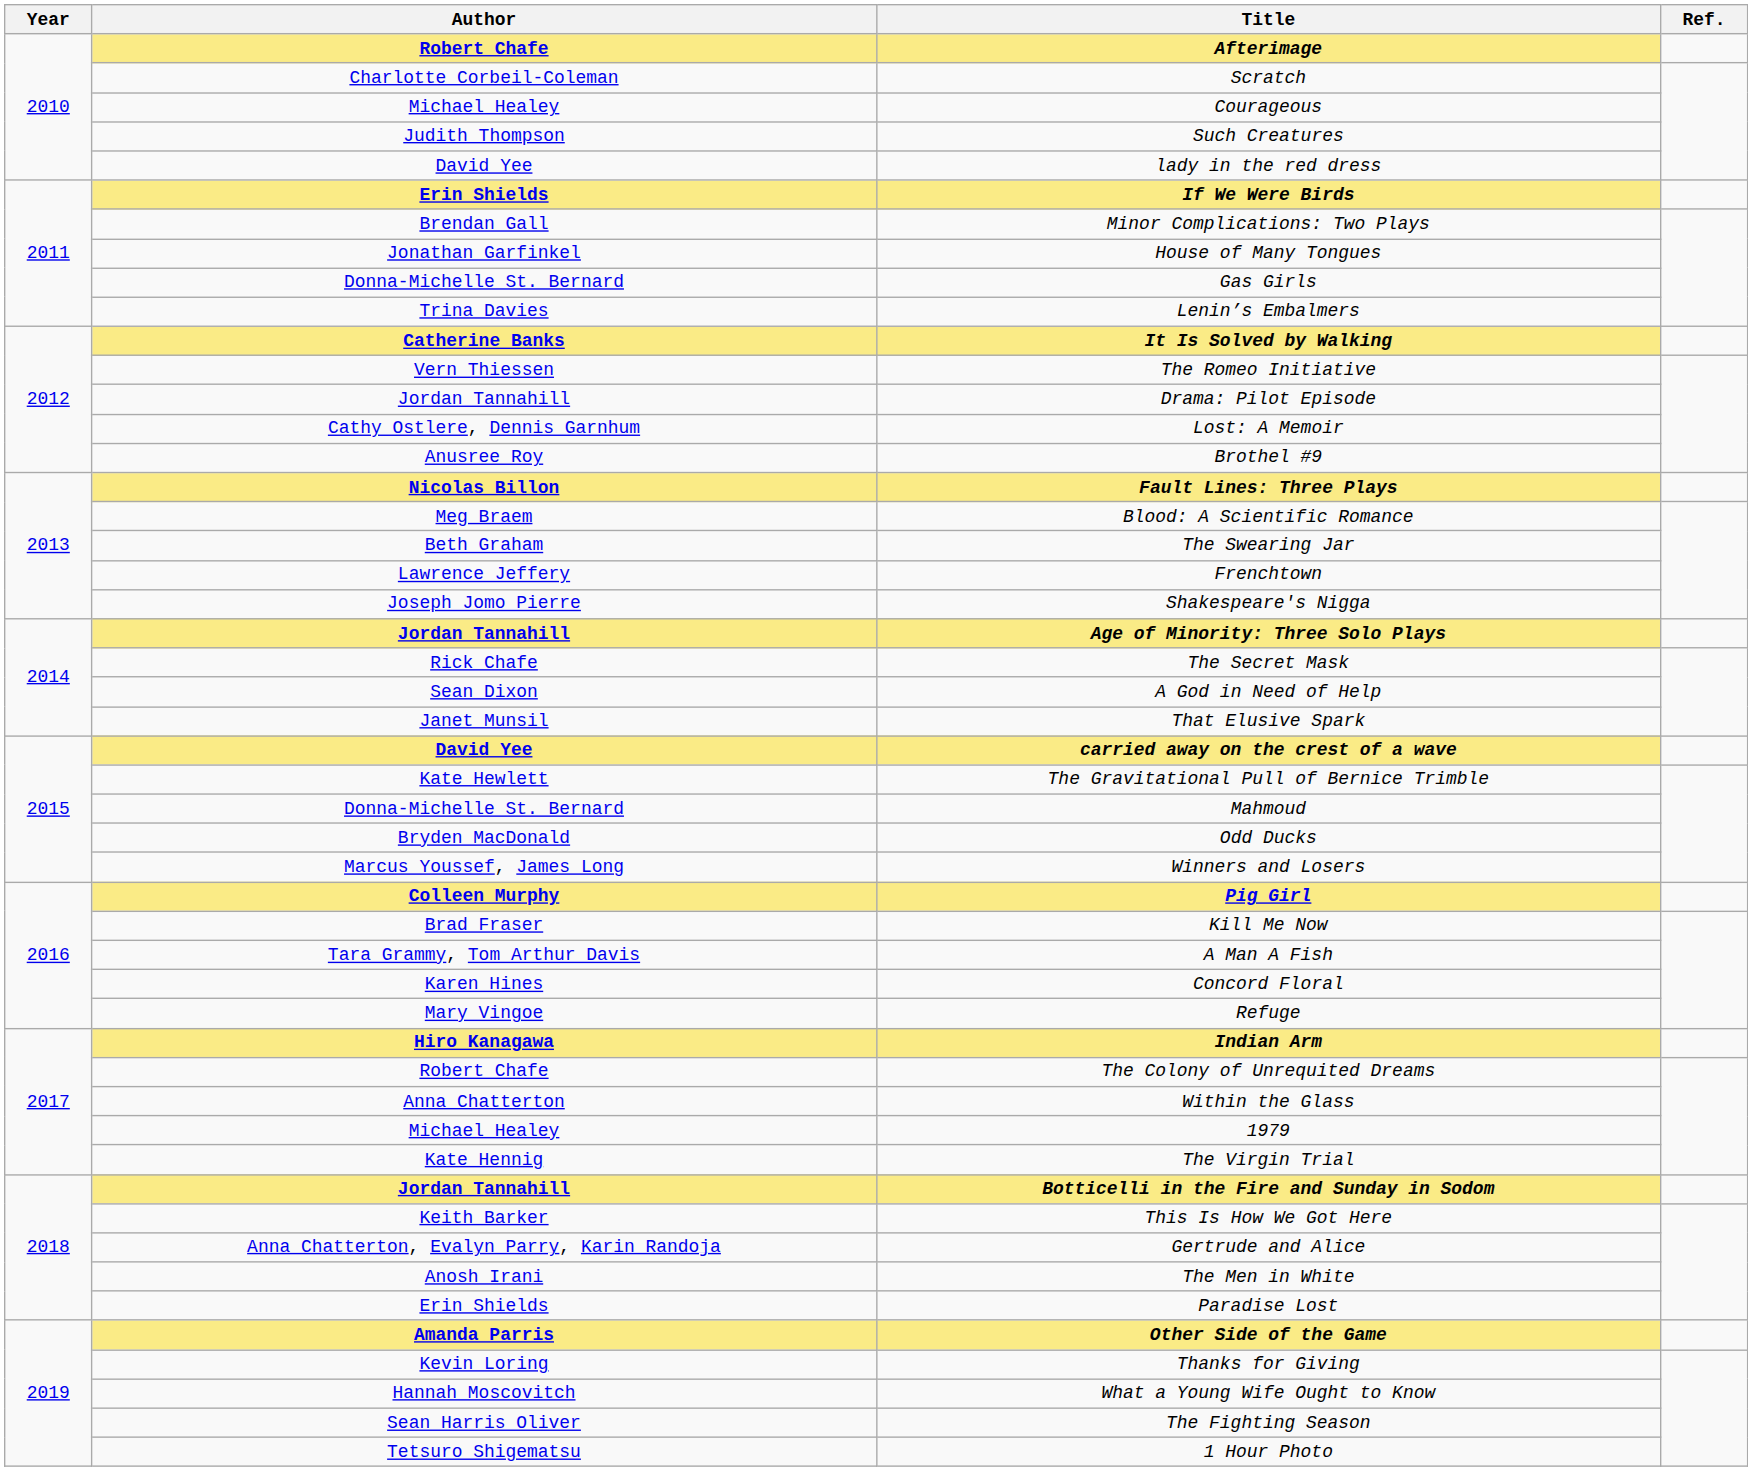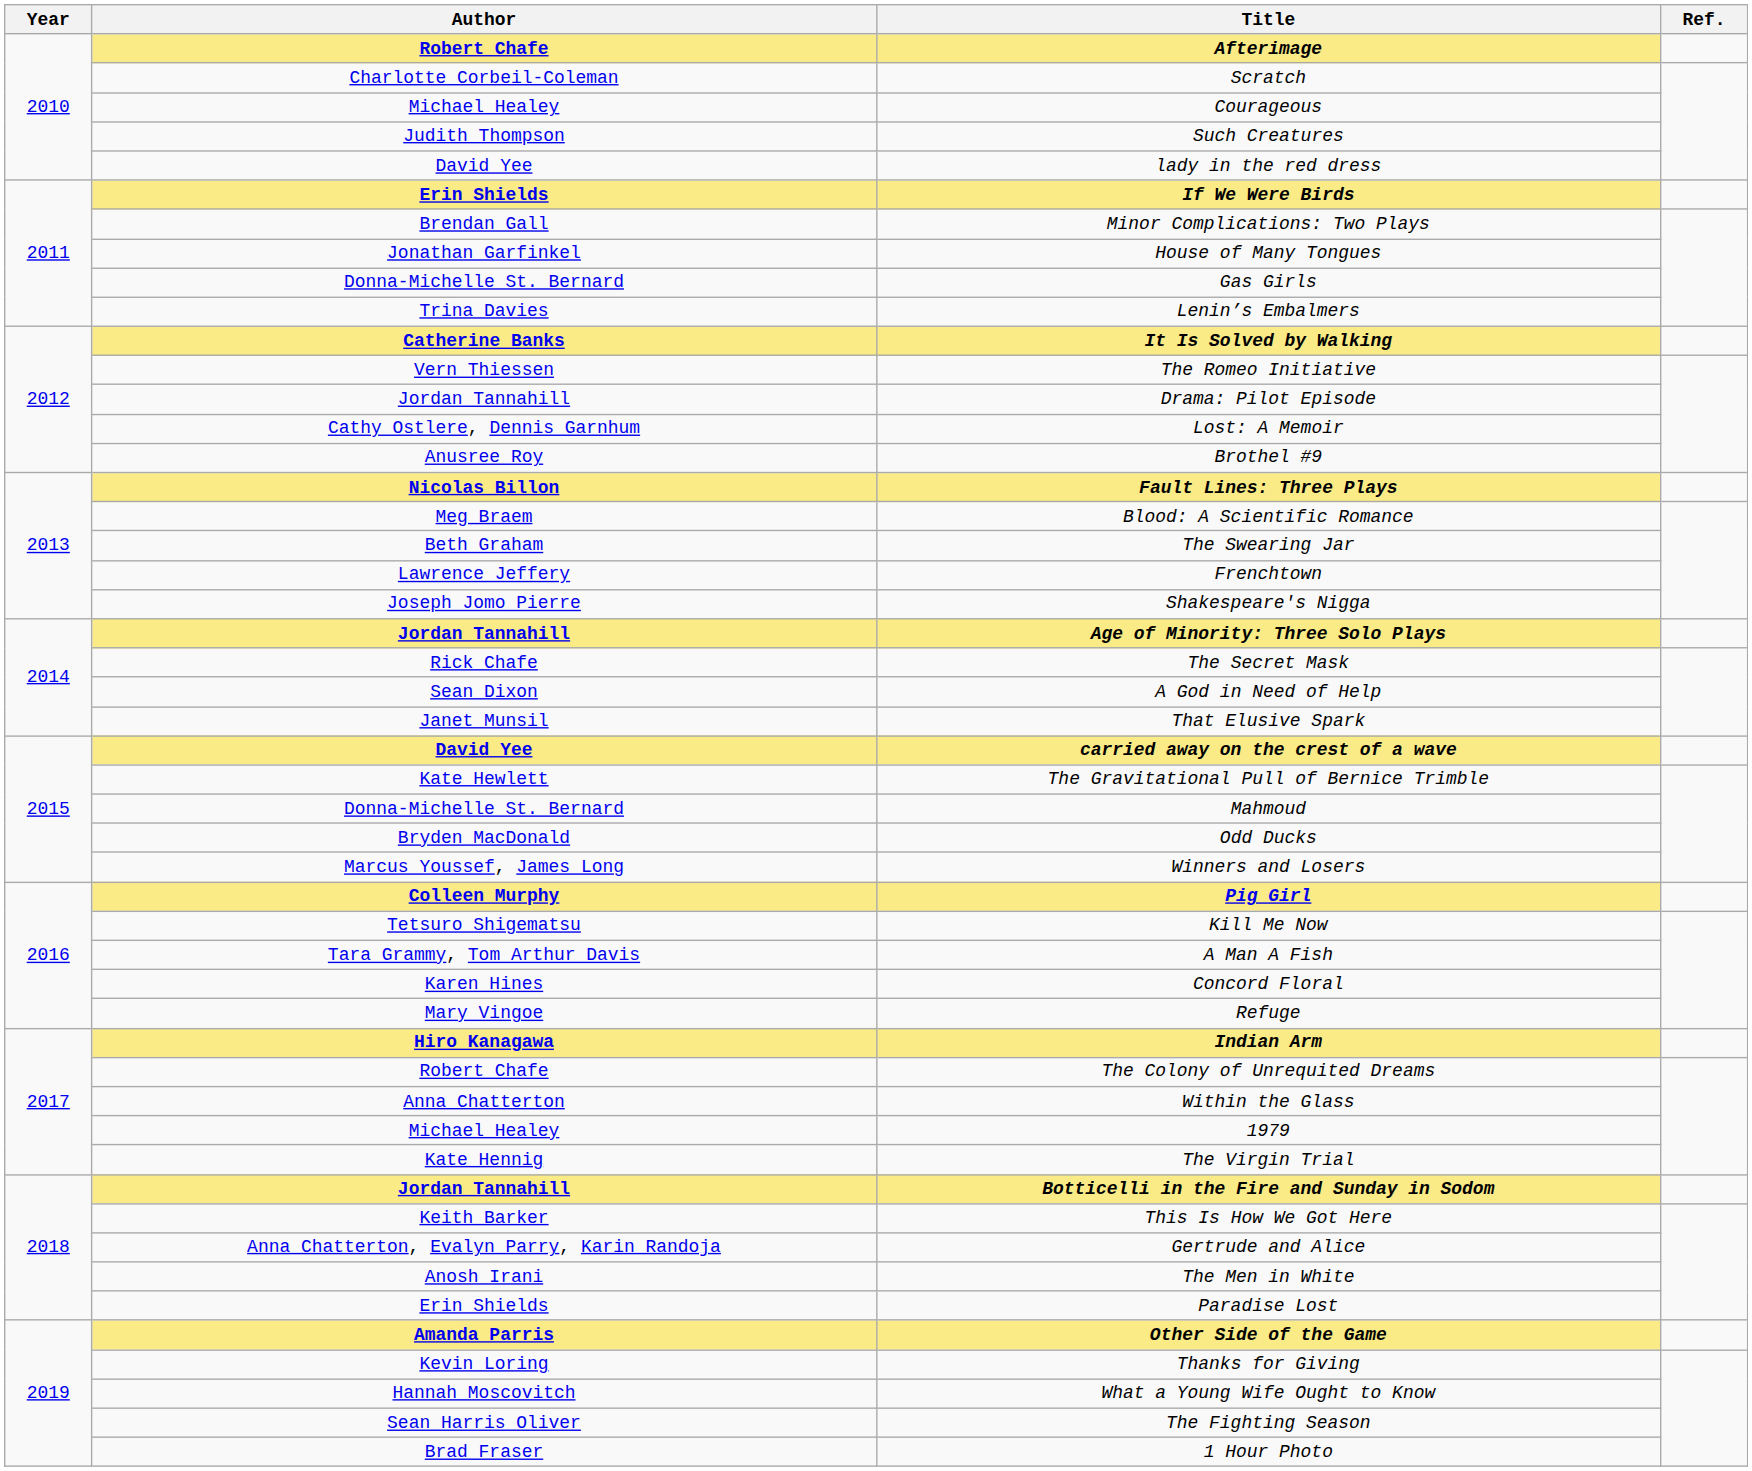Kill Me Now | Author: Brad Fraser -> Tetsuro Shigematsu
1 Hour Photo | Author: Tetsuro Shigematsu -> Brad Fraser
